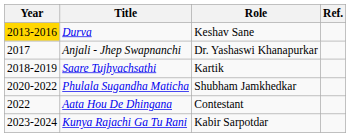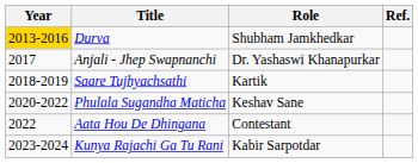Durva | Role: Keshav Sane -> Shubham Jamkhedkar
Phulala Sugandha Maticha | Role: Shubham Jamkhedkar -> Keshav Sane
